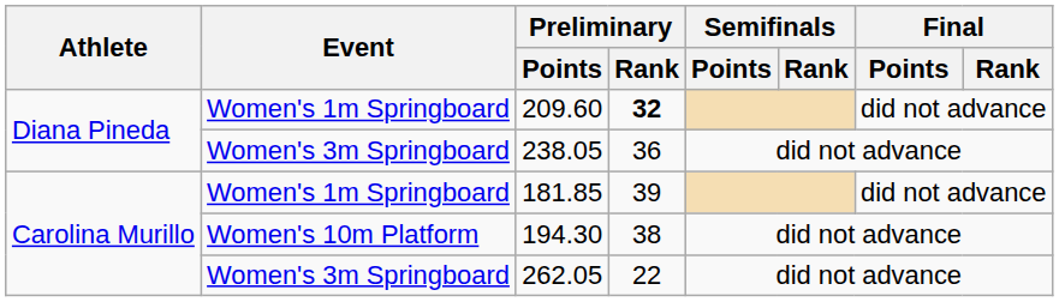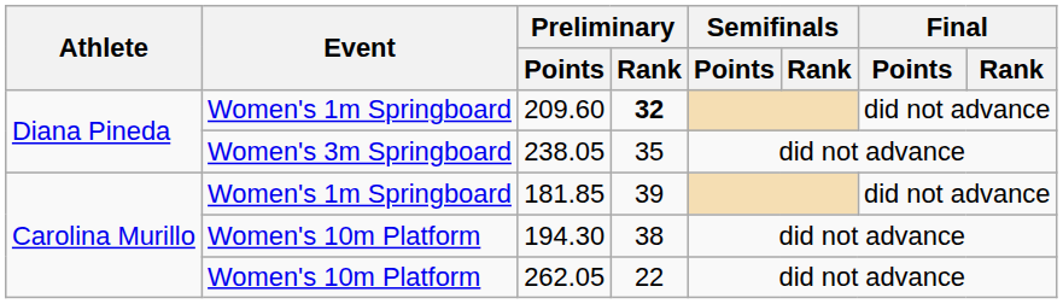238.05 | Preliminary / Rank: 36 -> 35
262.05 | Event: Women's 3m Springboard -> Women's 10m Platform
